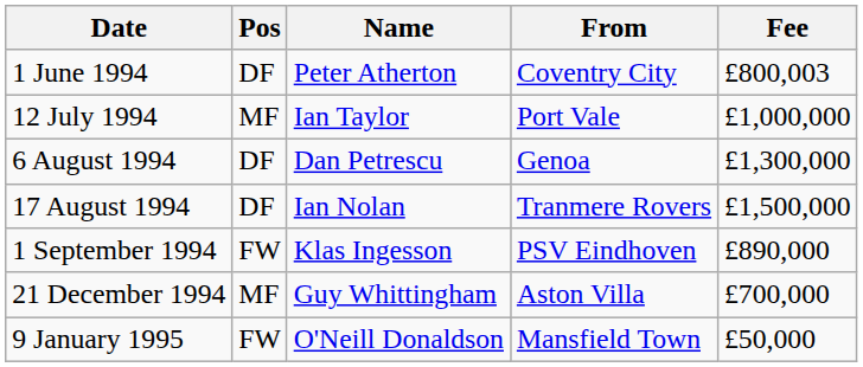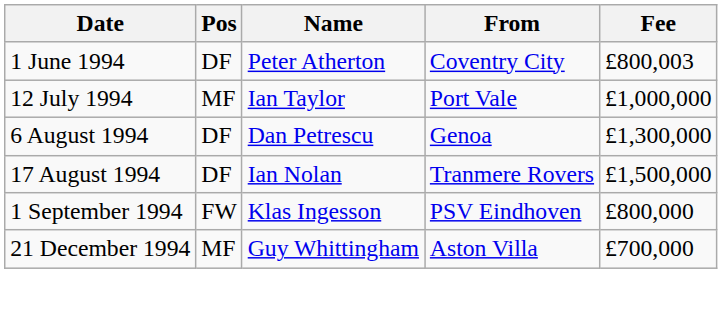1 September 1994 | Fee: £890,000 -> £800,000
- row: 9 January 1995 | FW | O'Neill Donaldson | Mansfield Town | £50,000
